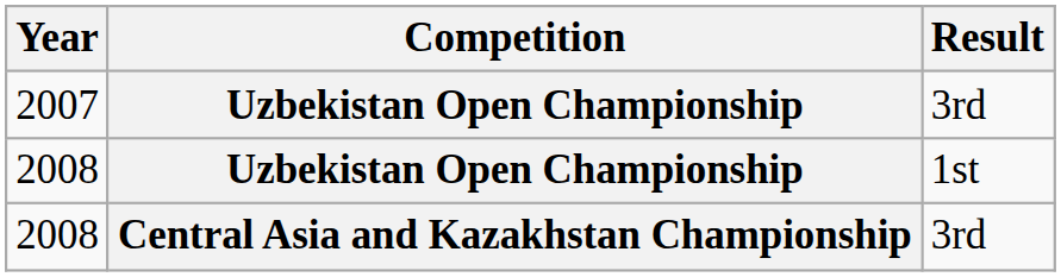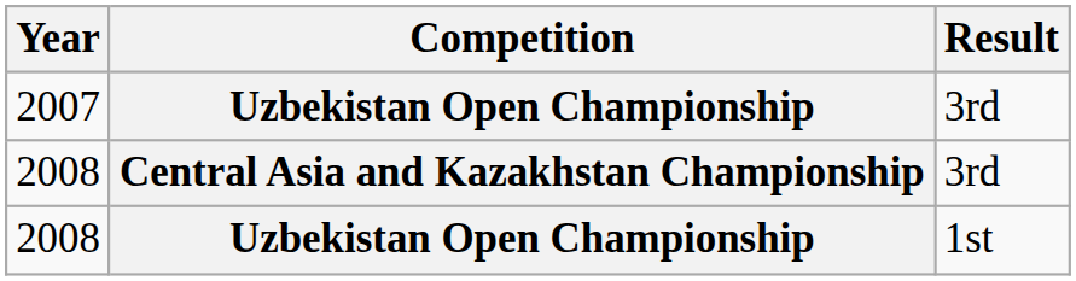rows swapped: 2008 / Uzbekistan Open Championship <-> 2008 / Central Asia and Kazakhstan Championship
